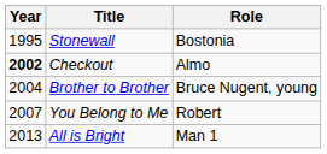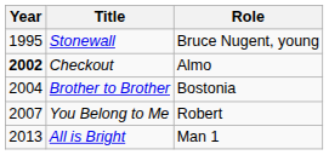Stonewall | Role: Bostonia -> Bruce Nugent, young
Brother to Brother | Role: Bruce Nugent, young -> Bostonia
